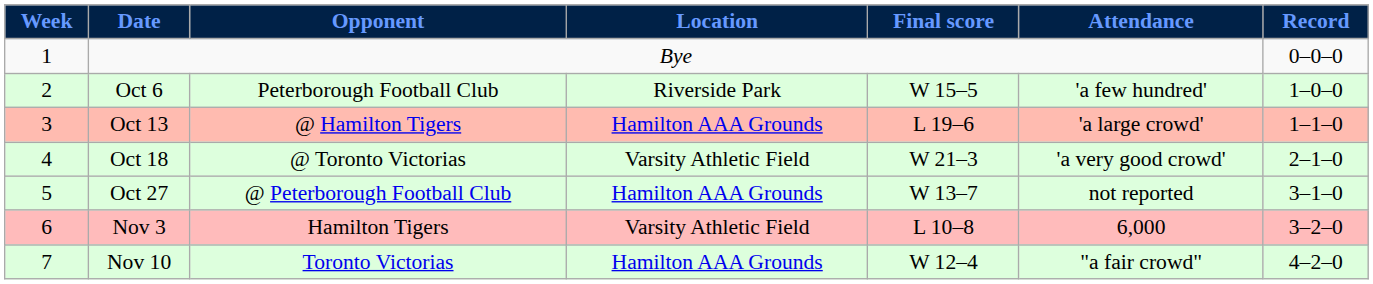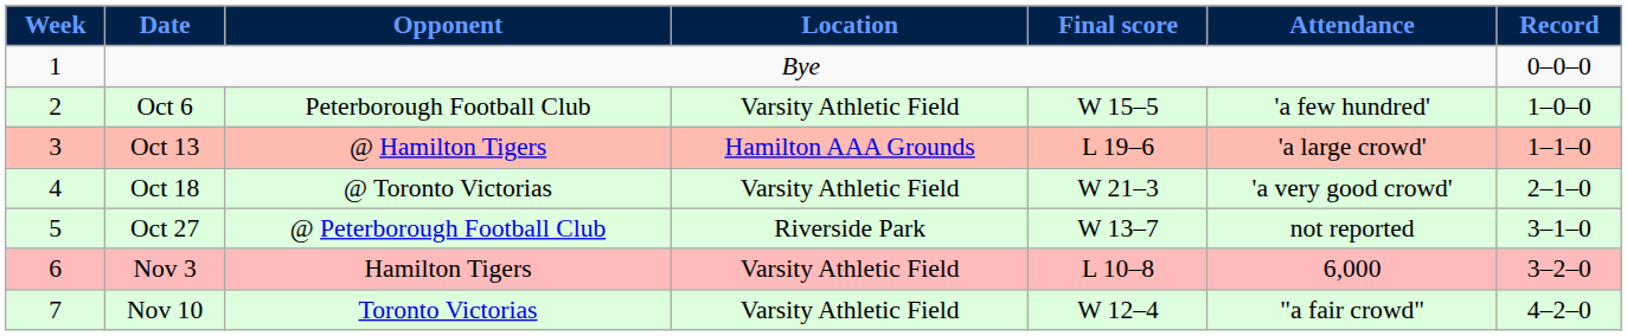Oct 6 | Location: Riverside Park -> Varsity Athletic Field
Oct 27 | Location: Hamilton AAA Grounds -> Riverside Park
Nov 10 | Location: Hamilton AAA Grounds -> Varsity Athletic Field
